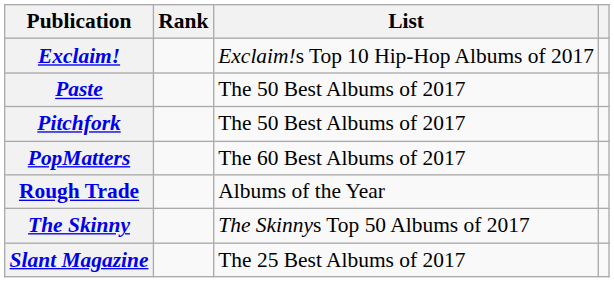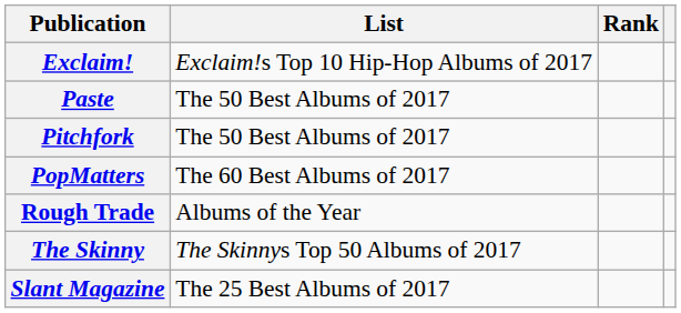columns swapped: List <-> Rank
